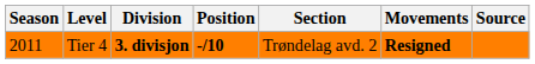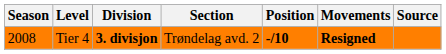columns swapped: Section <-> Position
Tier 4 | Season: 2011 -> 2008
